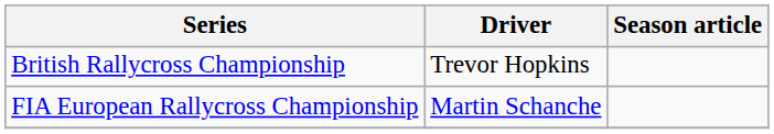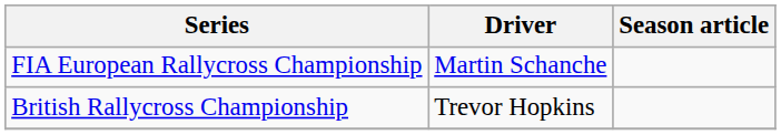rows swapped: FIA European Rallycross Championship <-> British Rallycross Championship
